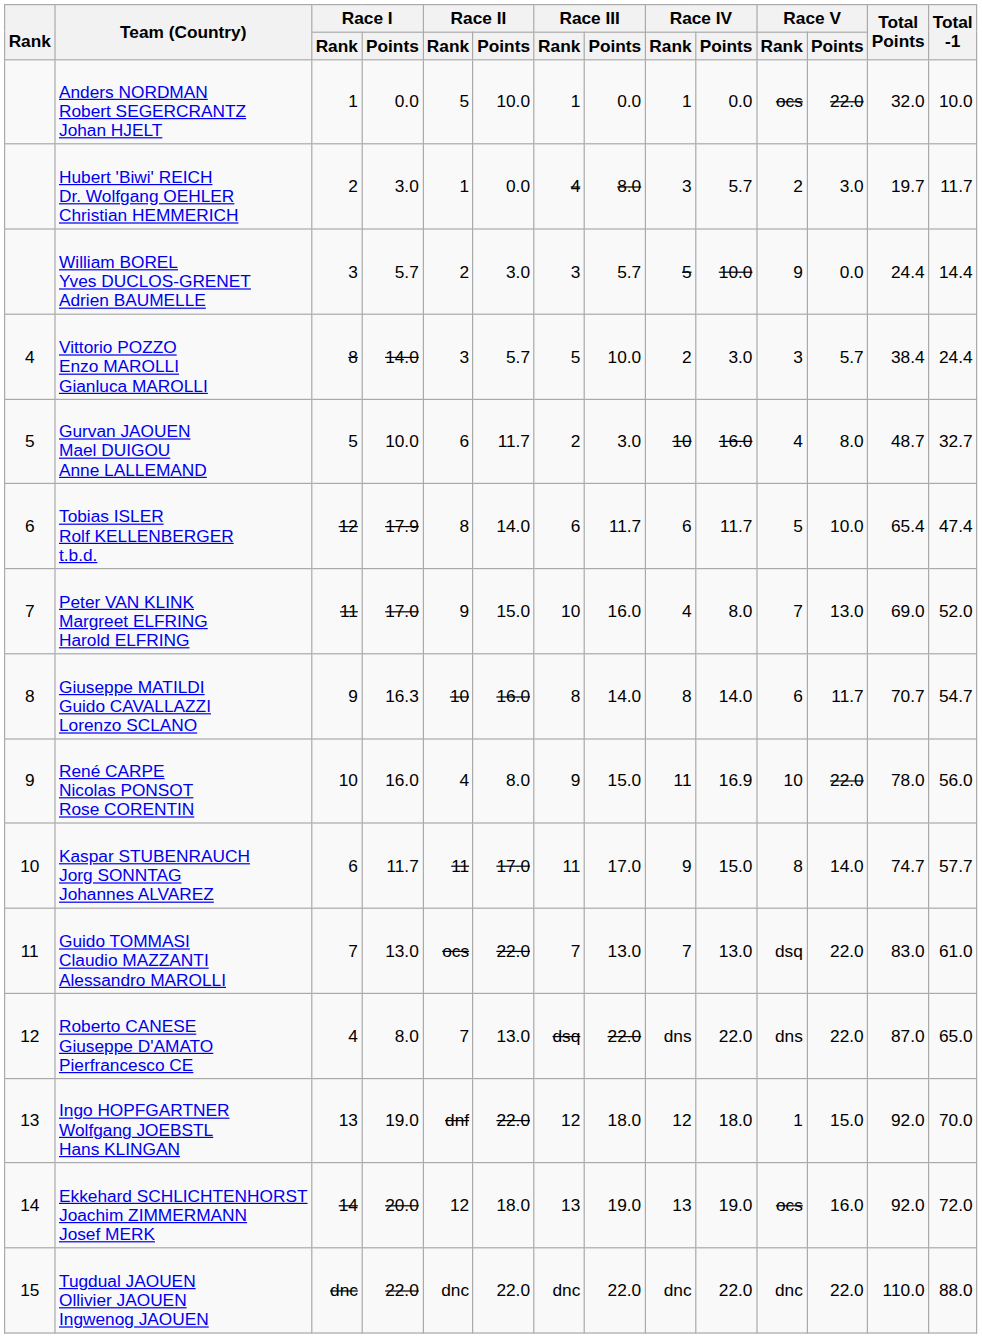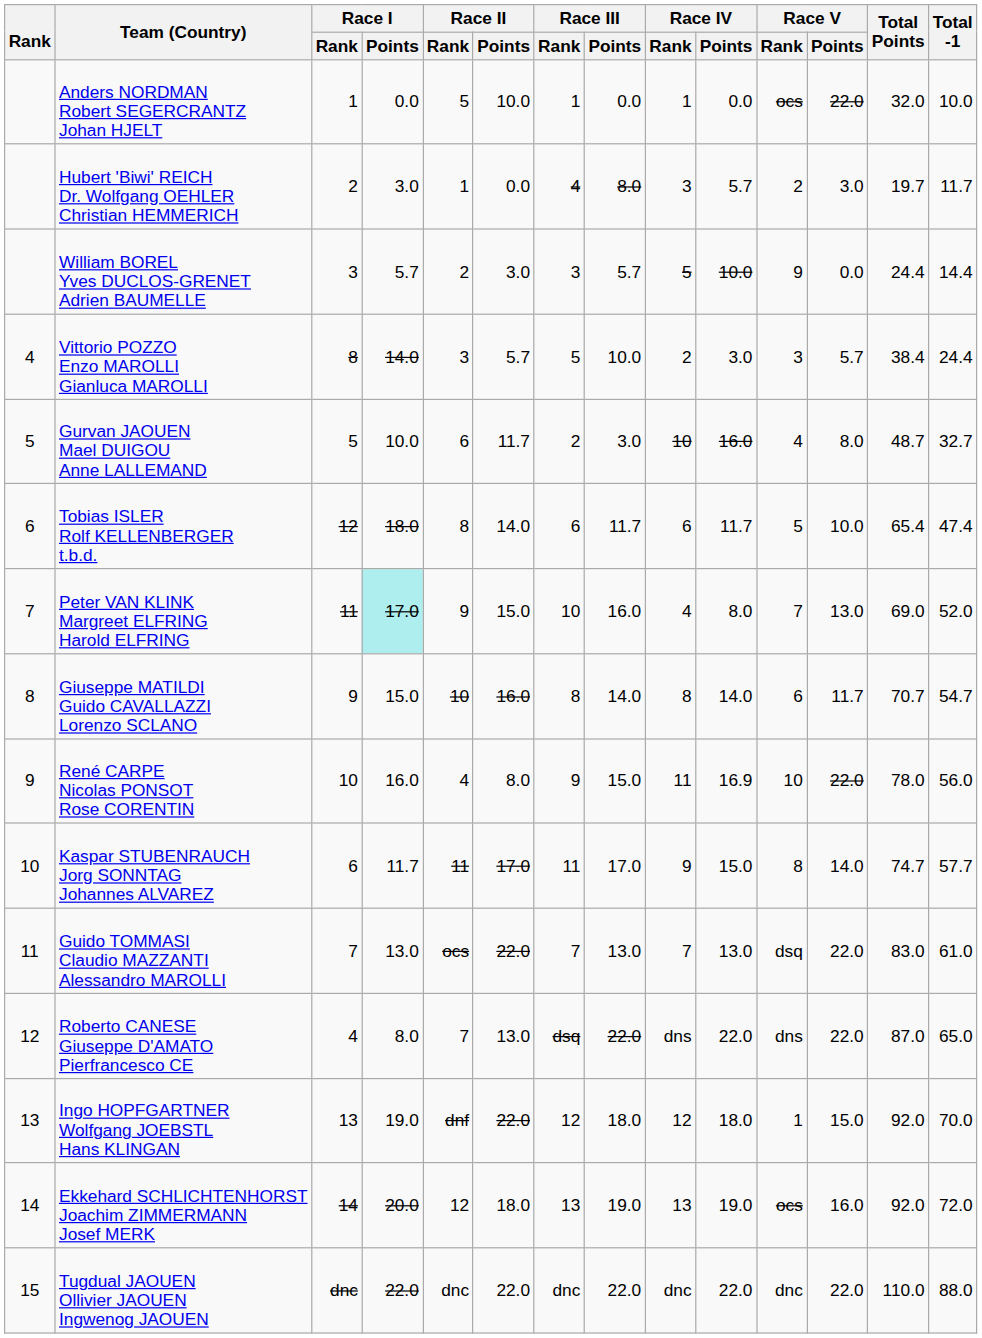Tobias ISLER Rolf KELLENBERGER t.b.d. | Race I / Points: 17.9 -> 18.0
Peter VAN KLINK Margreet ELFRING Harold ELFRING | Race I / Points: no background -> paleturquoise background
Giuseppe MATILDI Guido CAVALLAZZI Lorenzo SCLANO | Race I / Points: 16.3 -> 15.0
